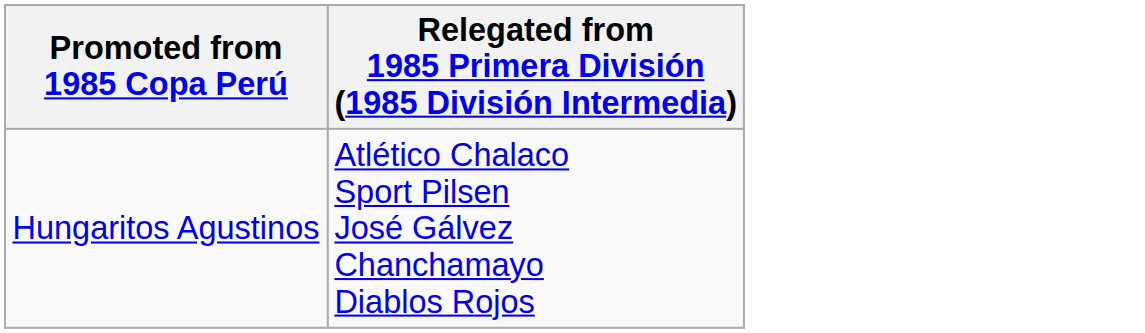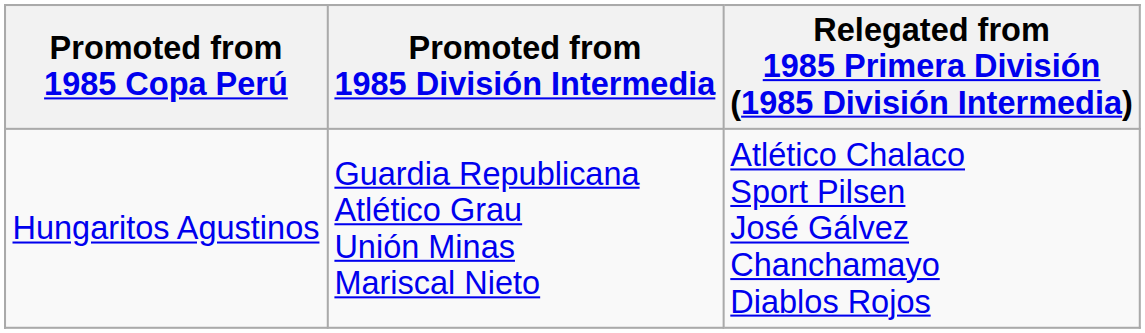+ column: Promoted from 1985 División Intermedia | Guardia Republicana Atlético Grau Unión Minas Mariscal Nieto
